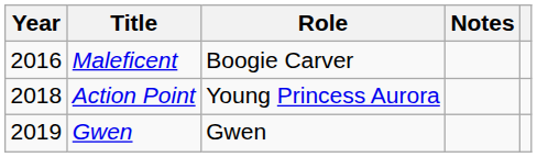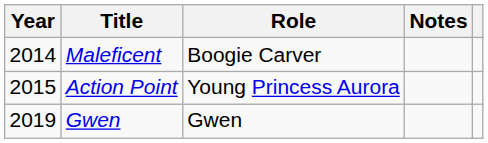Maleficent | Year: 2016 -> 2014
Action Point | Year: 2018 -> 2015
